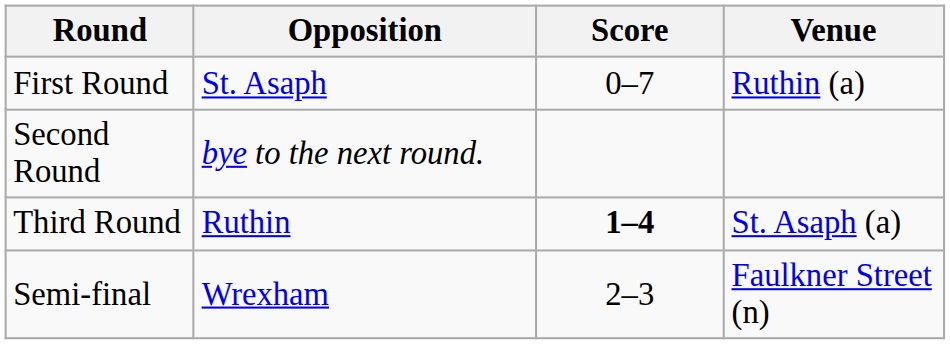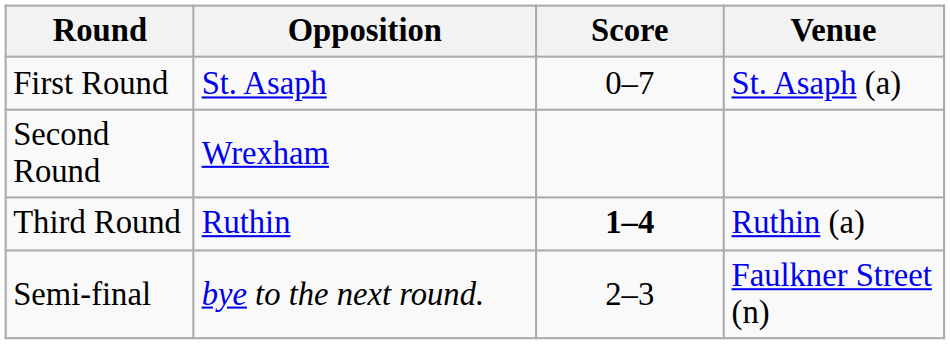First Round | Venue: Ruthin (a) -> St. Asaph (a)
Second Round | Opposition: bye to the next round. -> Wrexham
Third Round | Venue: St. Asaph (a) -> Ruthin (a)
Semi-final | Opposition: Wrexham -> bye to the next round.
